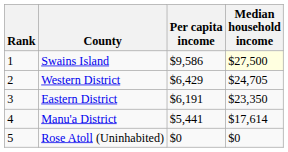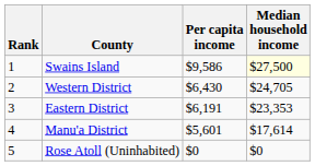Western District | Per capita income: $6,429 -> $6,430
Eastern District | Median household income: $23,350 -> $23,353
Manu'a District | Per capita income: $5,441 -> $5,601
